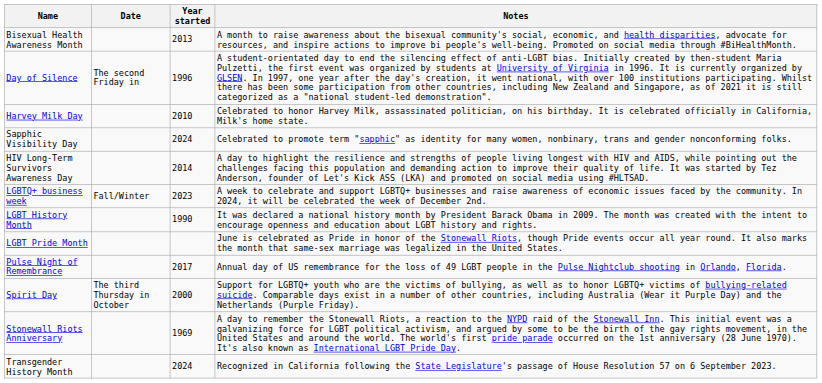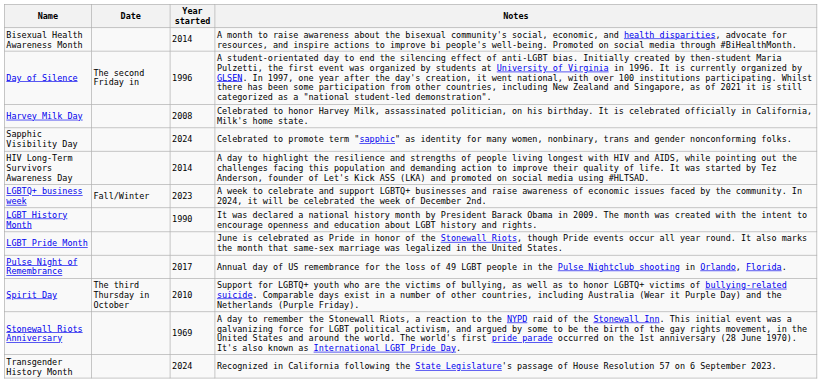Bisexual Health Awareness Month | Year started: 2013 -> 2014
Harvey Milk Day | Year started: 2010 -> 2008
Spirit Day | Year started: 2000 -> 2010
